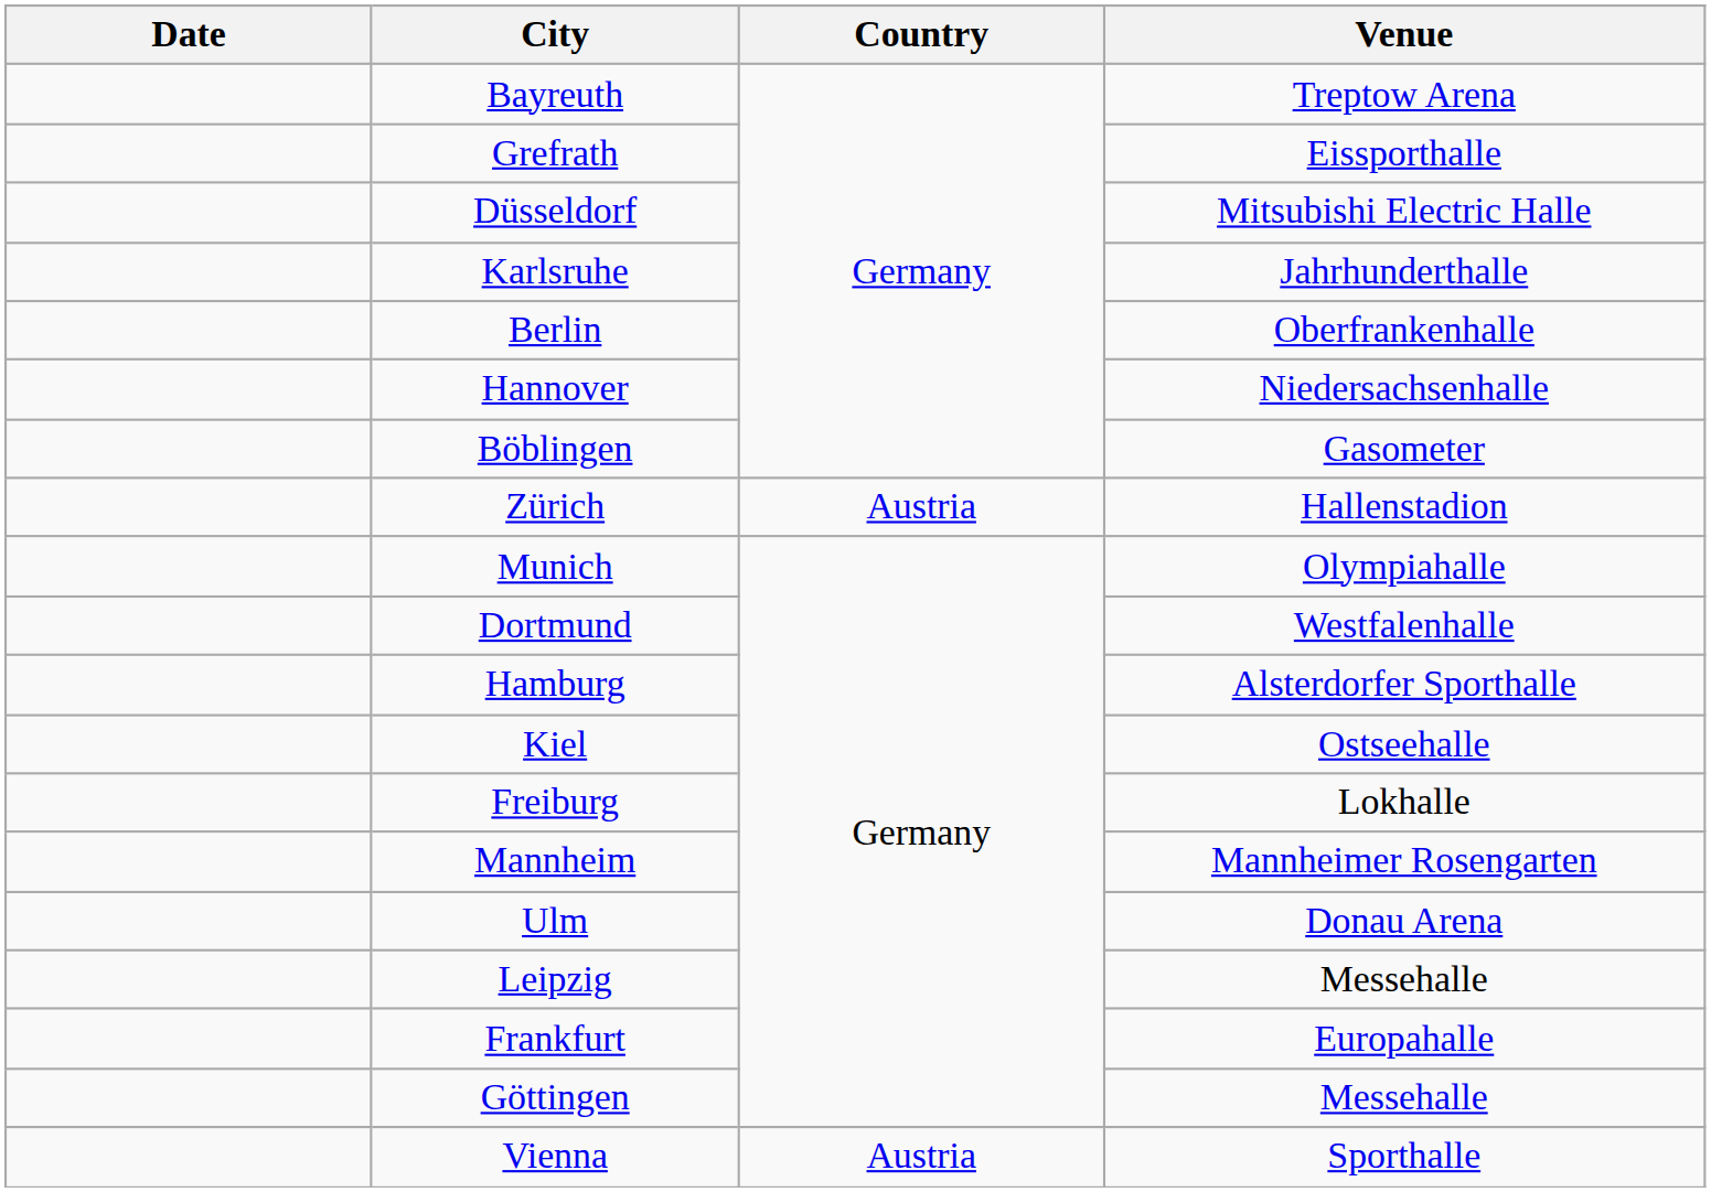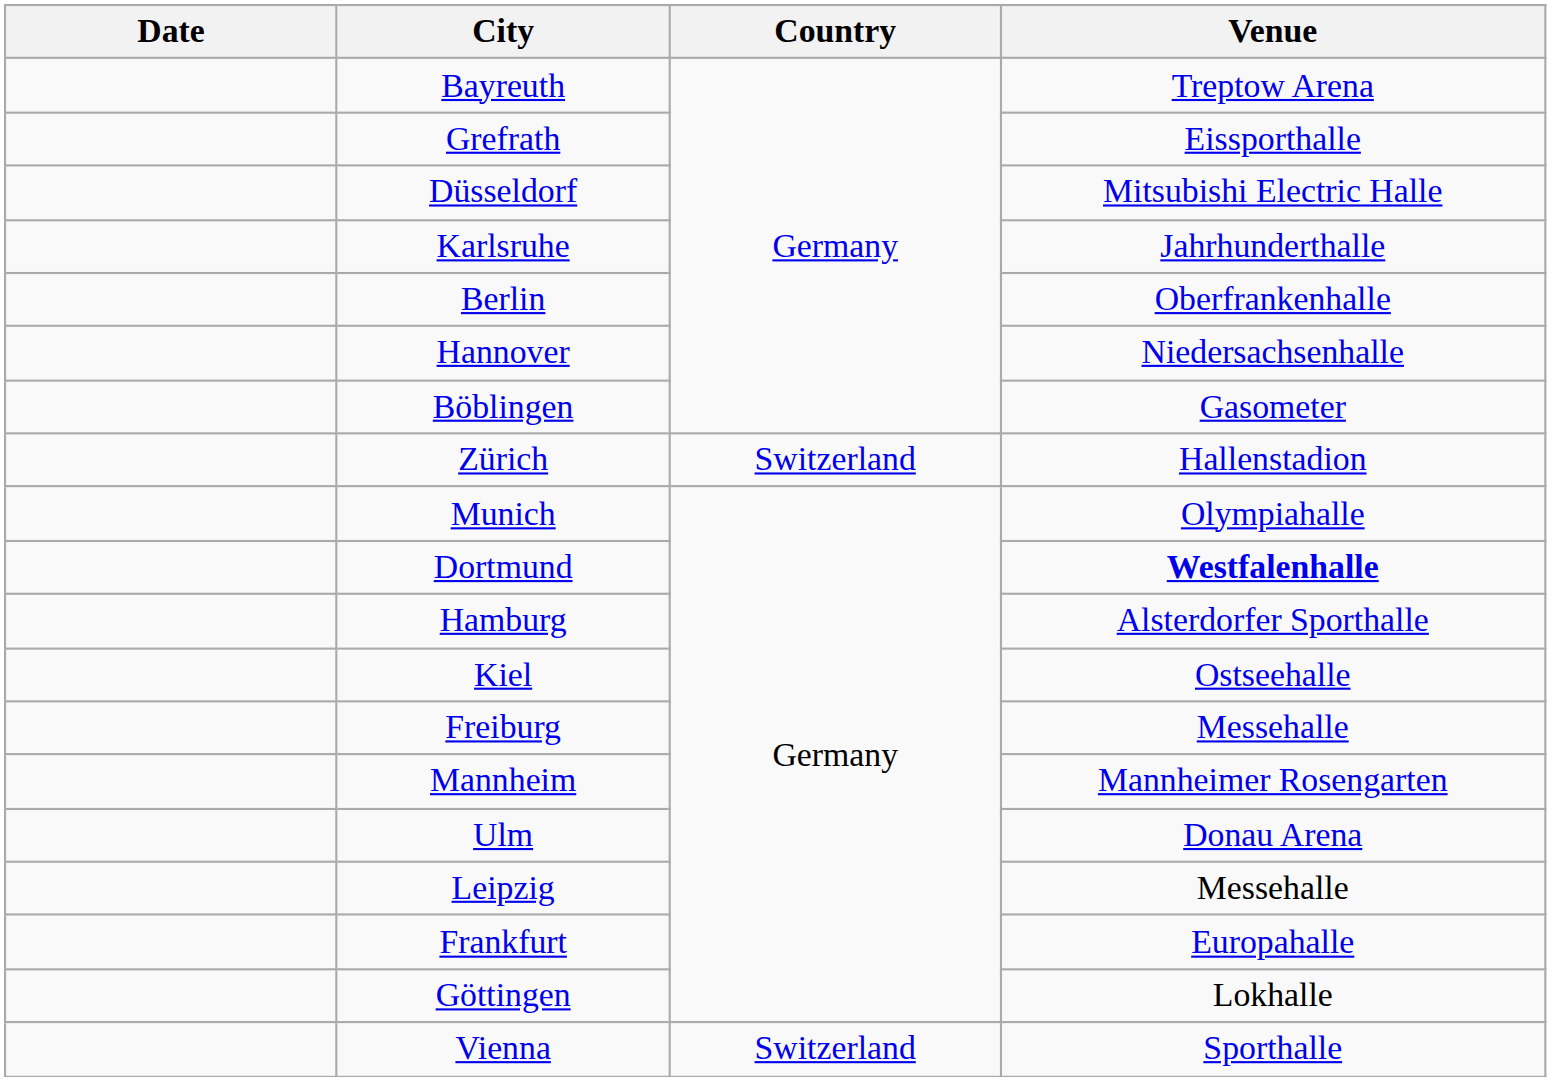Zürich | Country: Austria -> Switzerland
Dortmund | Venue: normal -> bold
Freiburg | Venue: Lokhalle -> Messehalle
Göttingen | Venue: Messehalle -> Lokhalle
Vienna | Country: Austria -> Switzerland
